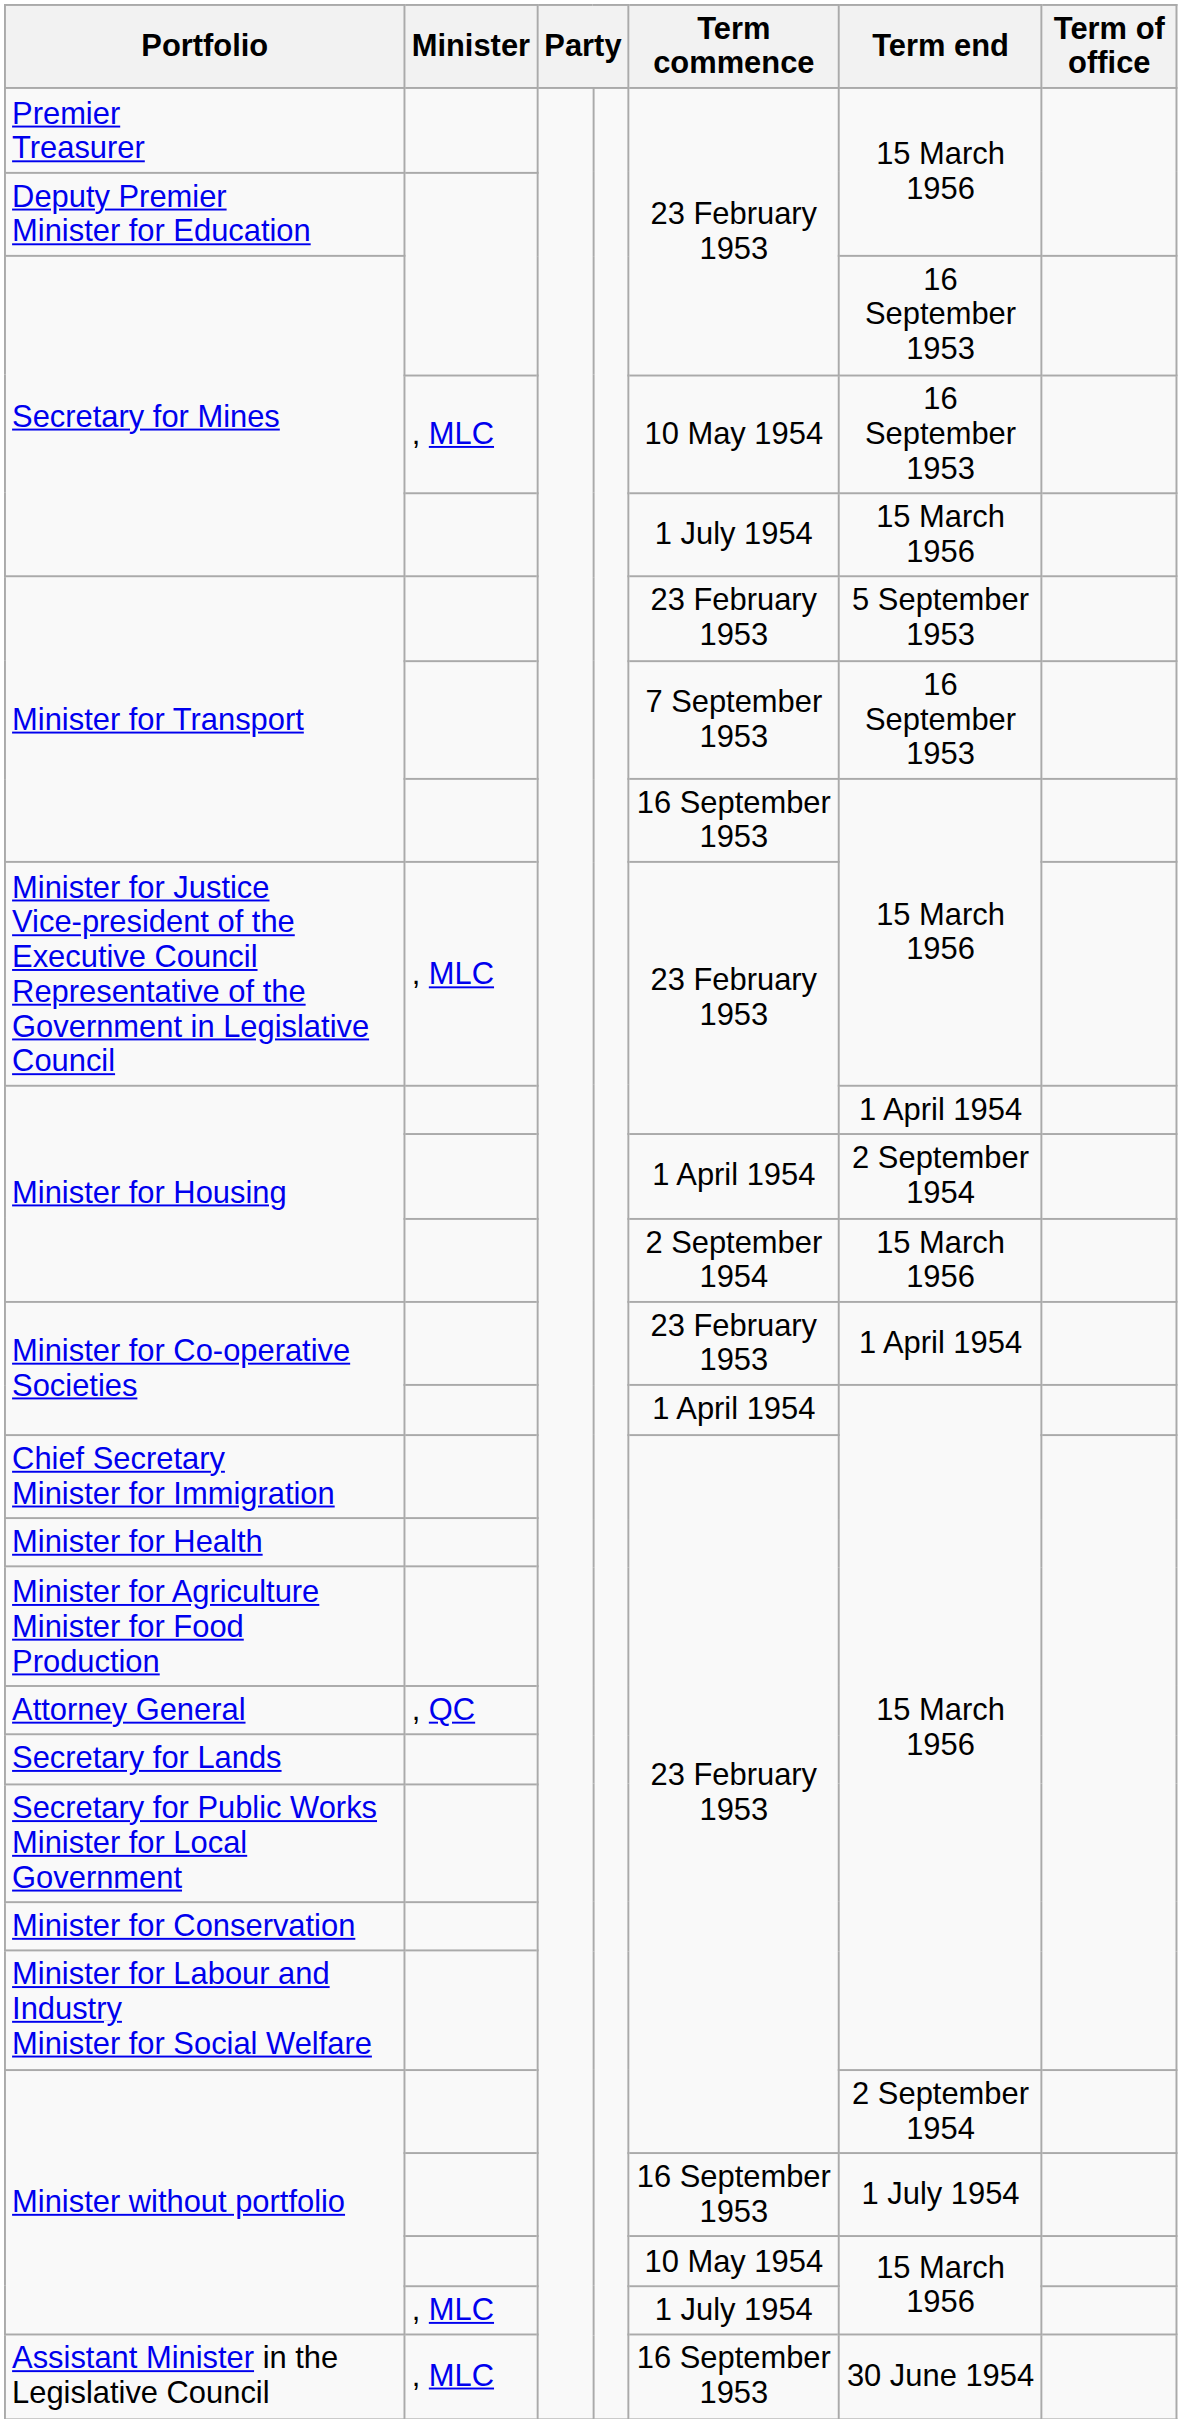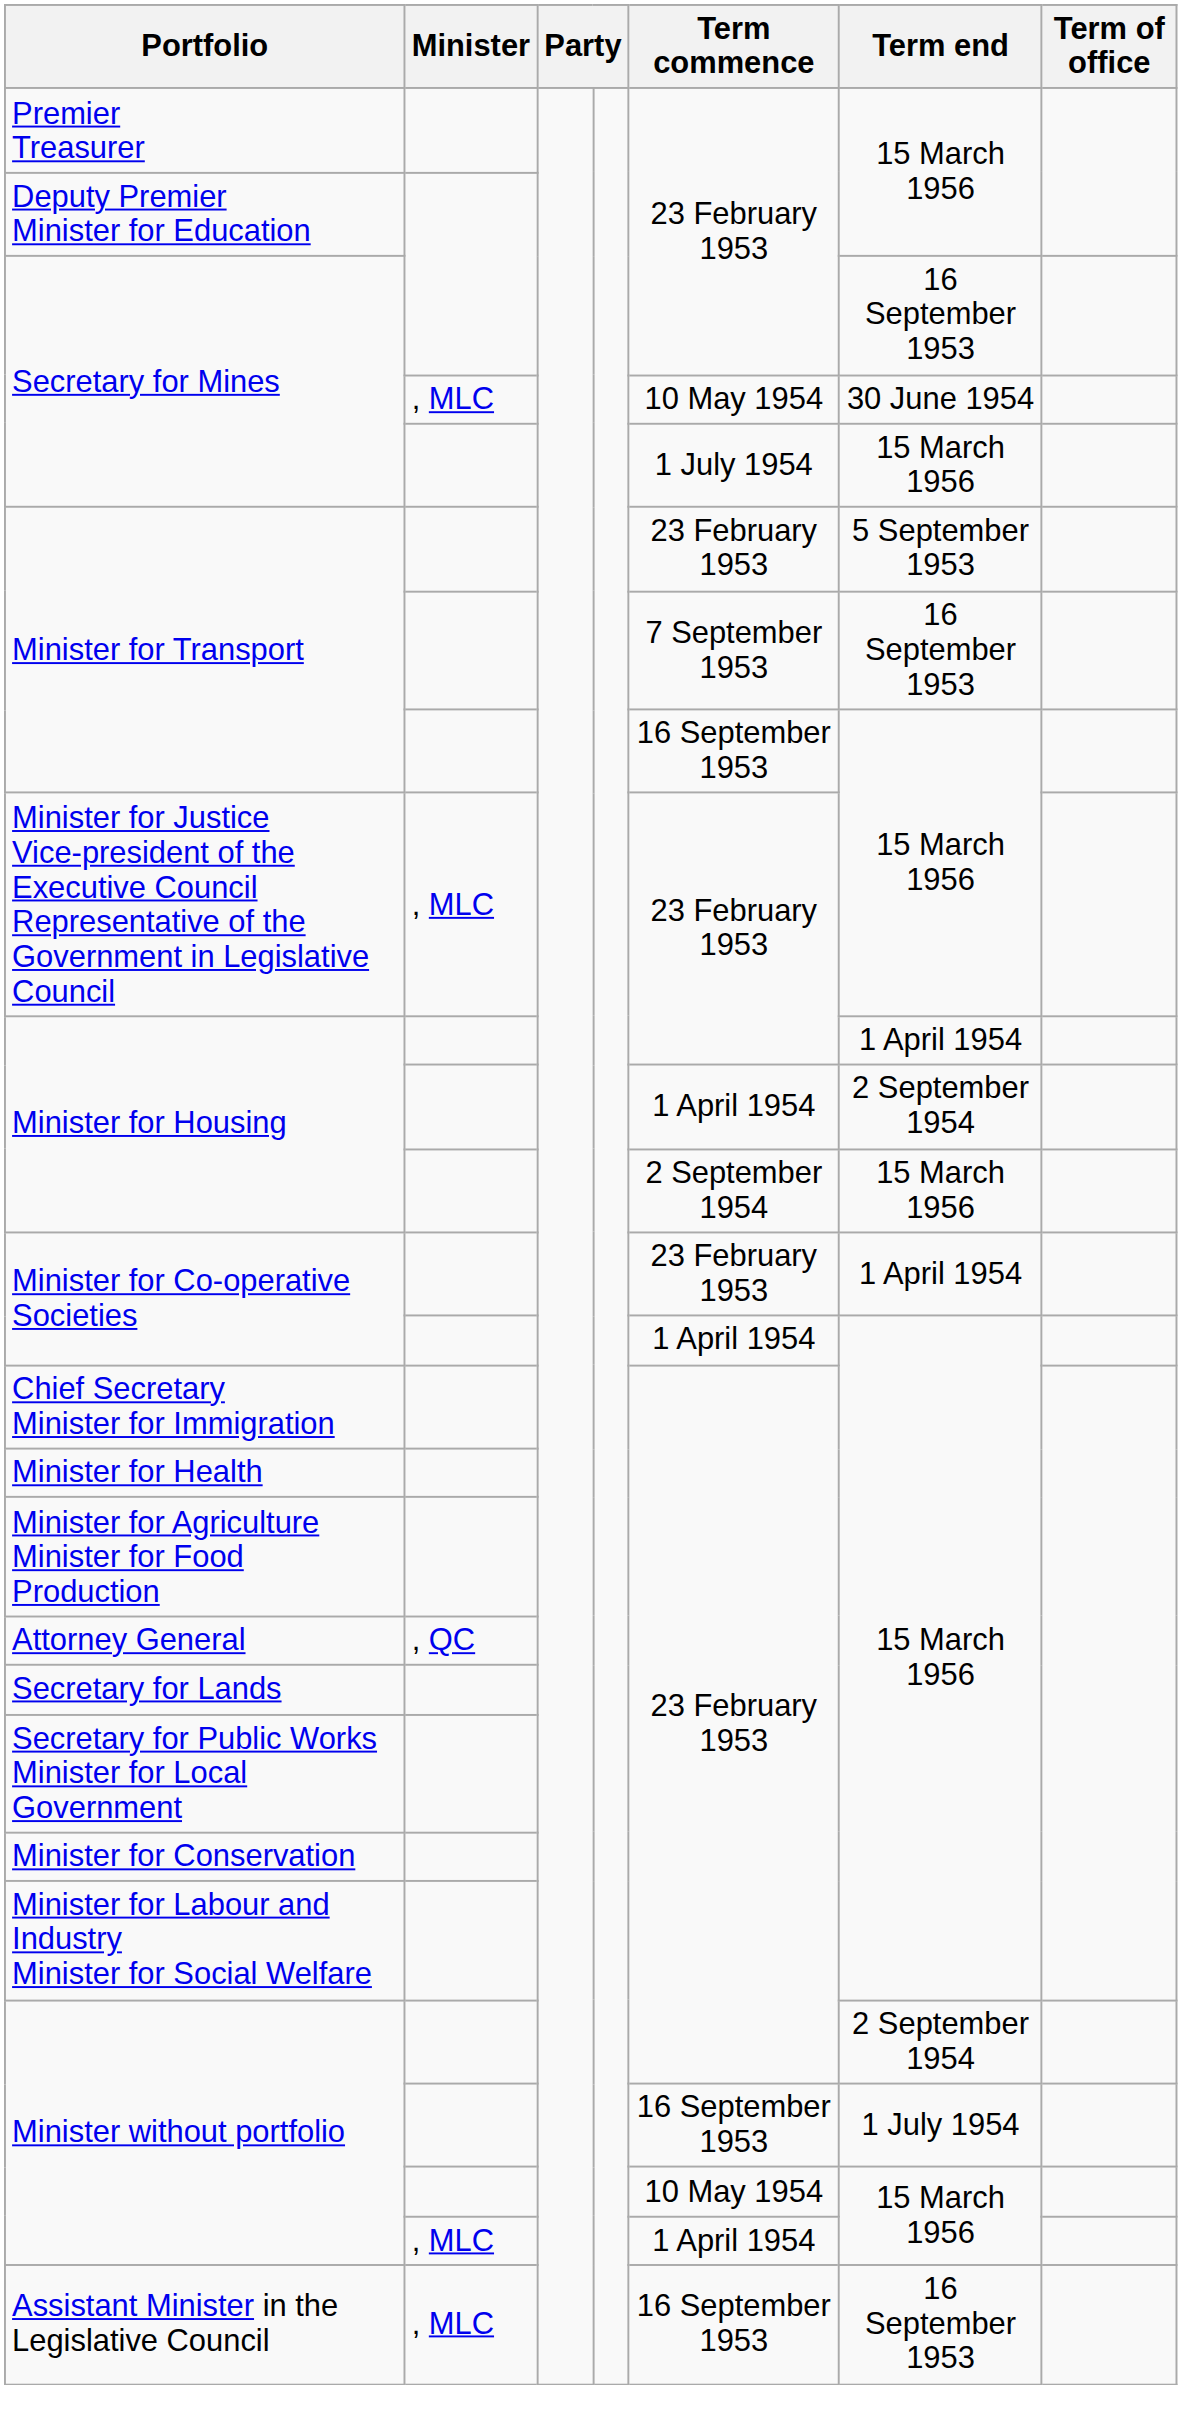Secretary for Mines / , MLC | Term end: 16 September 1953 -> 30 June 1954
Minister without portfolio / , MLC | Term commence: 1 July 1954 -> 1 April 1954
Assistant Minister in the Legislative Council | Term end: 30 June 1954 -> 16 September 1953
